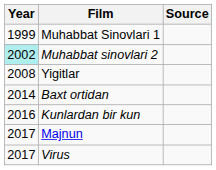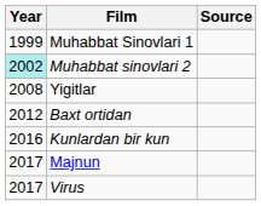Baxt ortidan | Year: 2014 -> 2012
